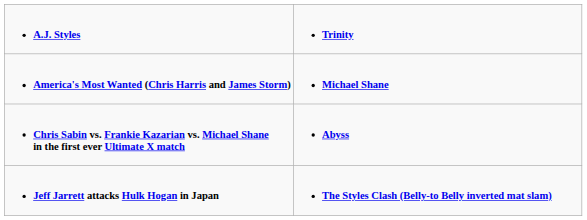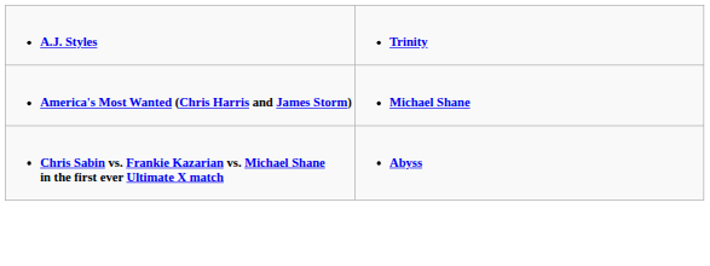- row: Jeff Jarrett attacks Hulk Hogan in Japan | The Styles Clash (Belly-to Belly inverted mat slam)
